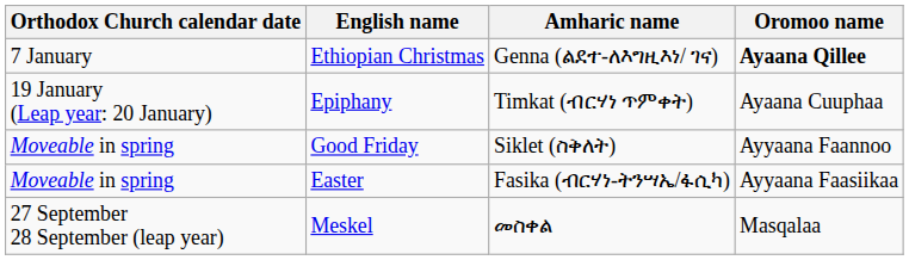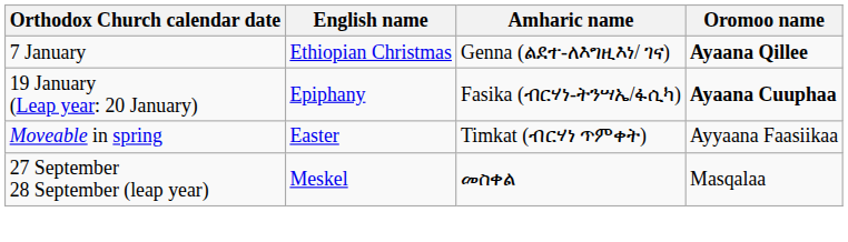Epiphany | Amharic name: Timkat (ብርሃነ ጥምቀት) -> Fasika (ብርሃነ-ትንሣኤ/ፋሲካ)
Epiphany | Oromoo name: normal -> bold
- row: Moveable in spring | Good Friday | Siklet (ስቅለት) | Ayyaana Faannoo
Easter | Amharic name: Fasika (ብርሃነ-ትንሣኤ/ፋሲካ) -> Timkat (ብርሃነ ጥምቀት)
